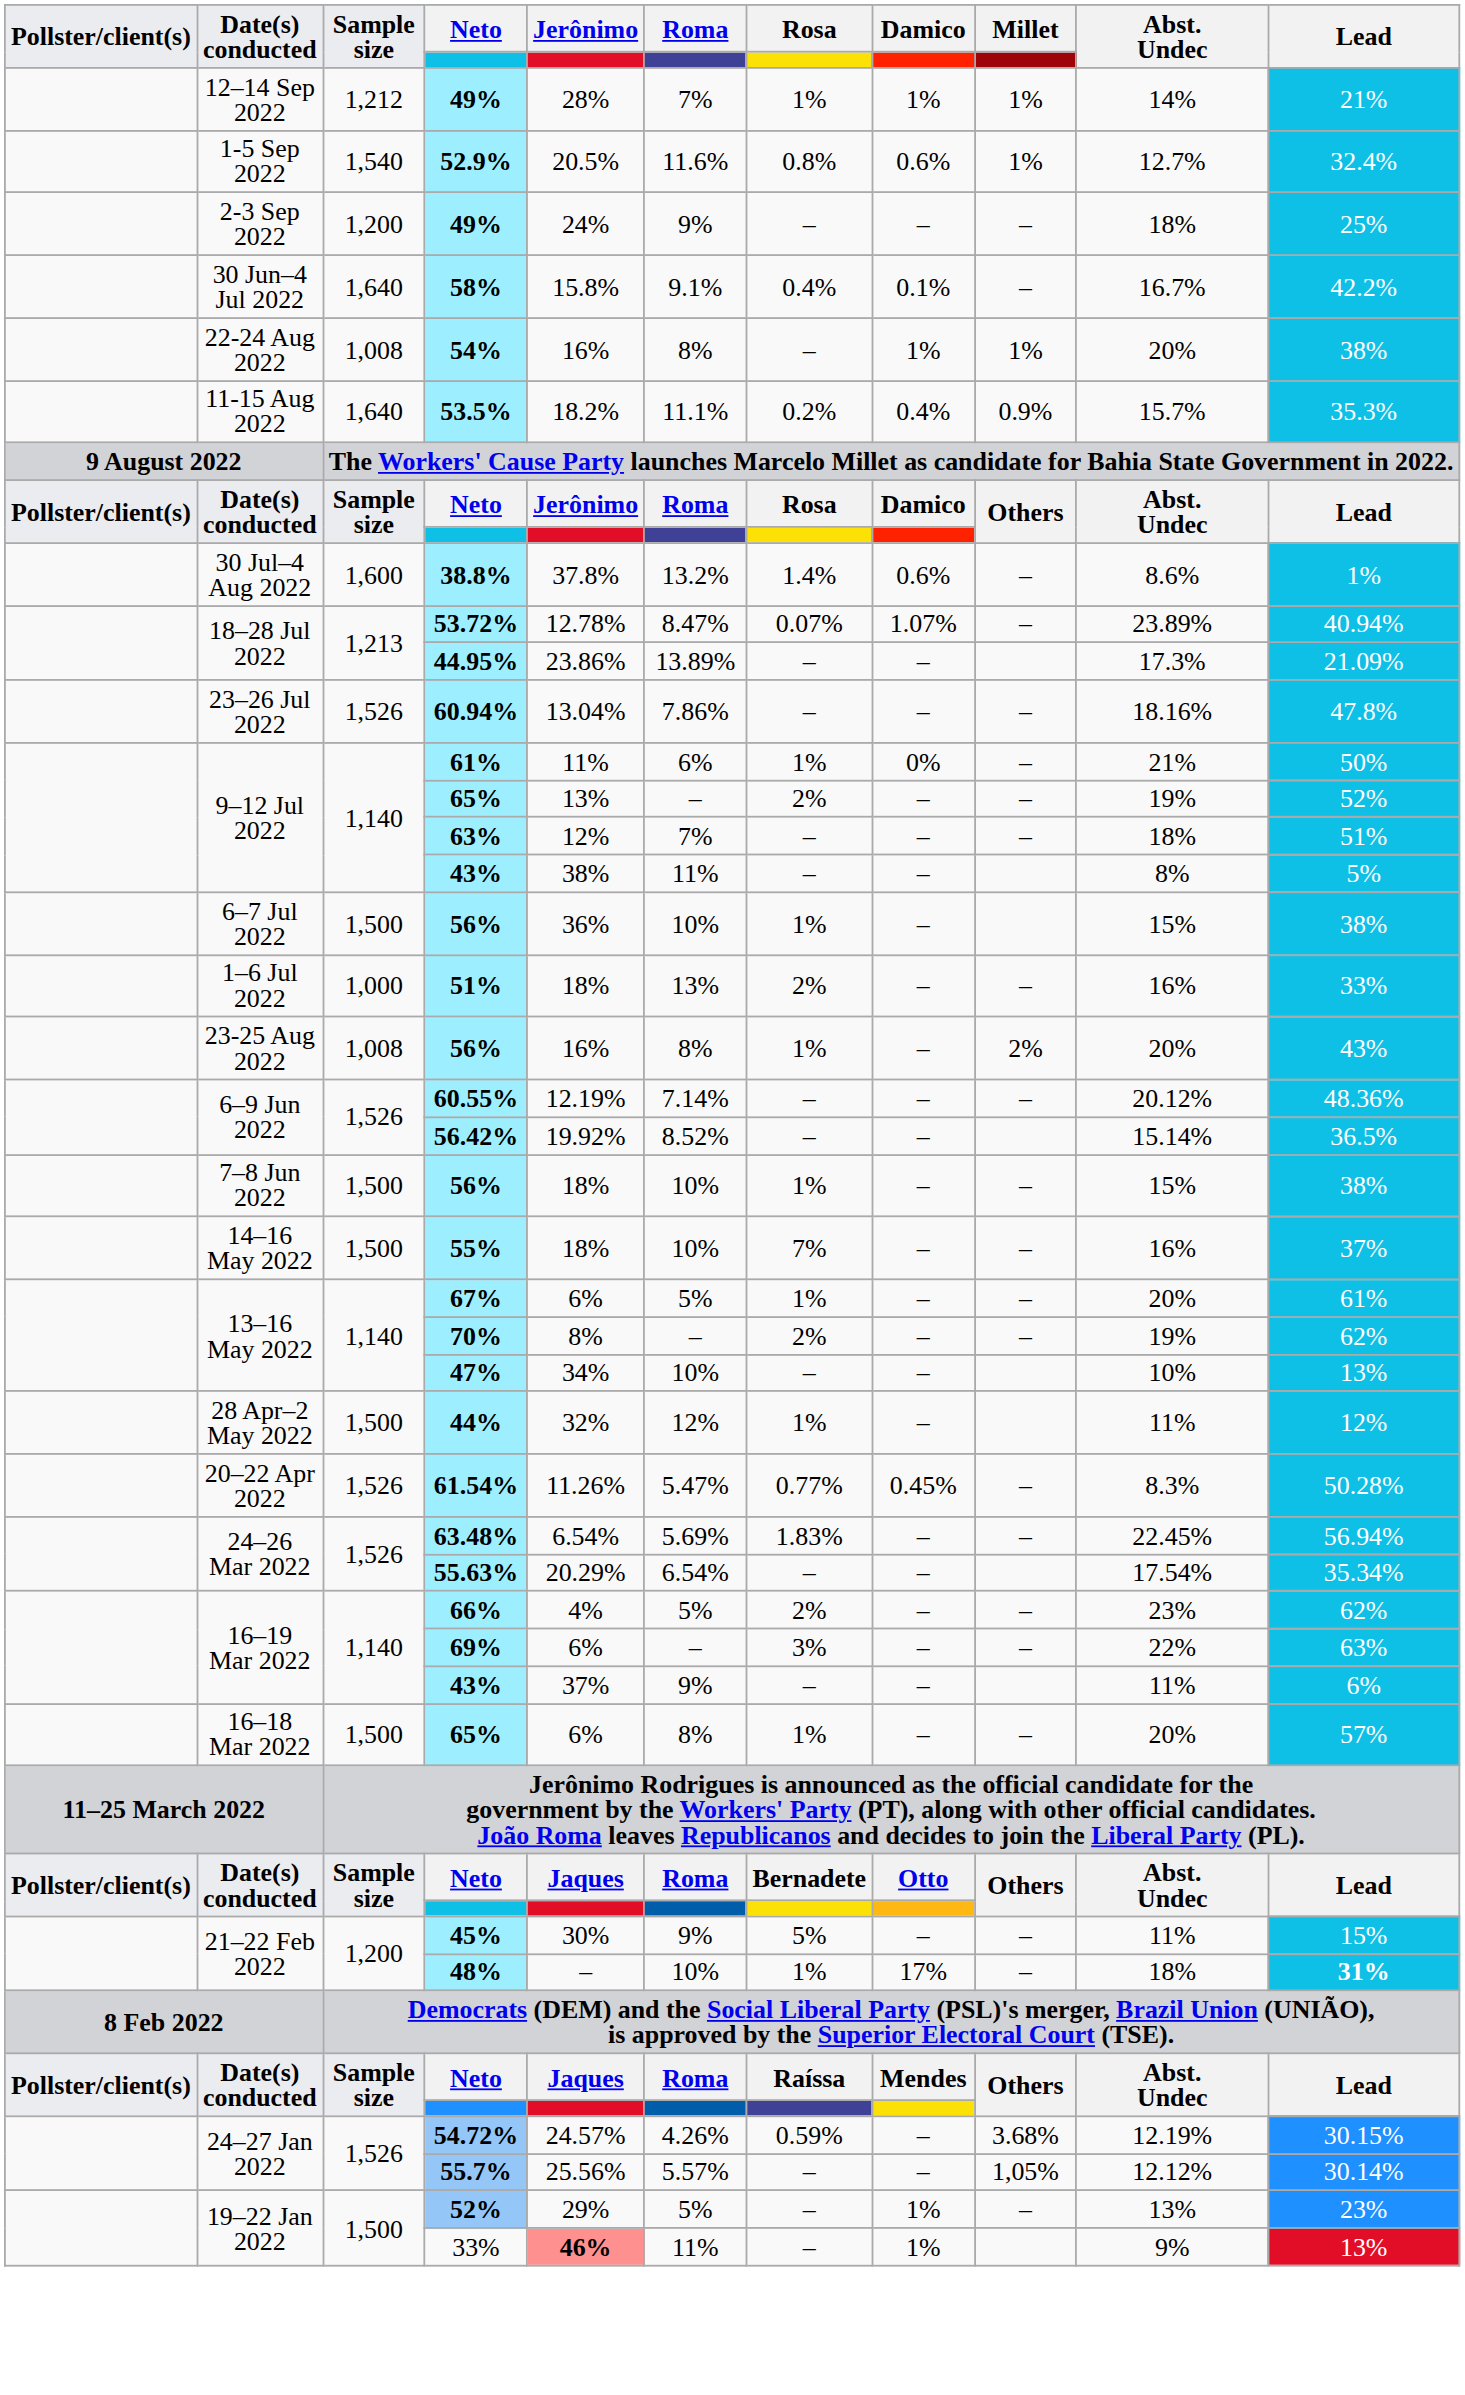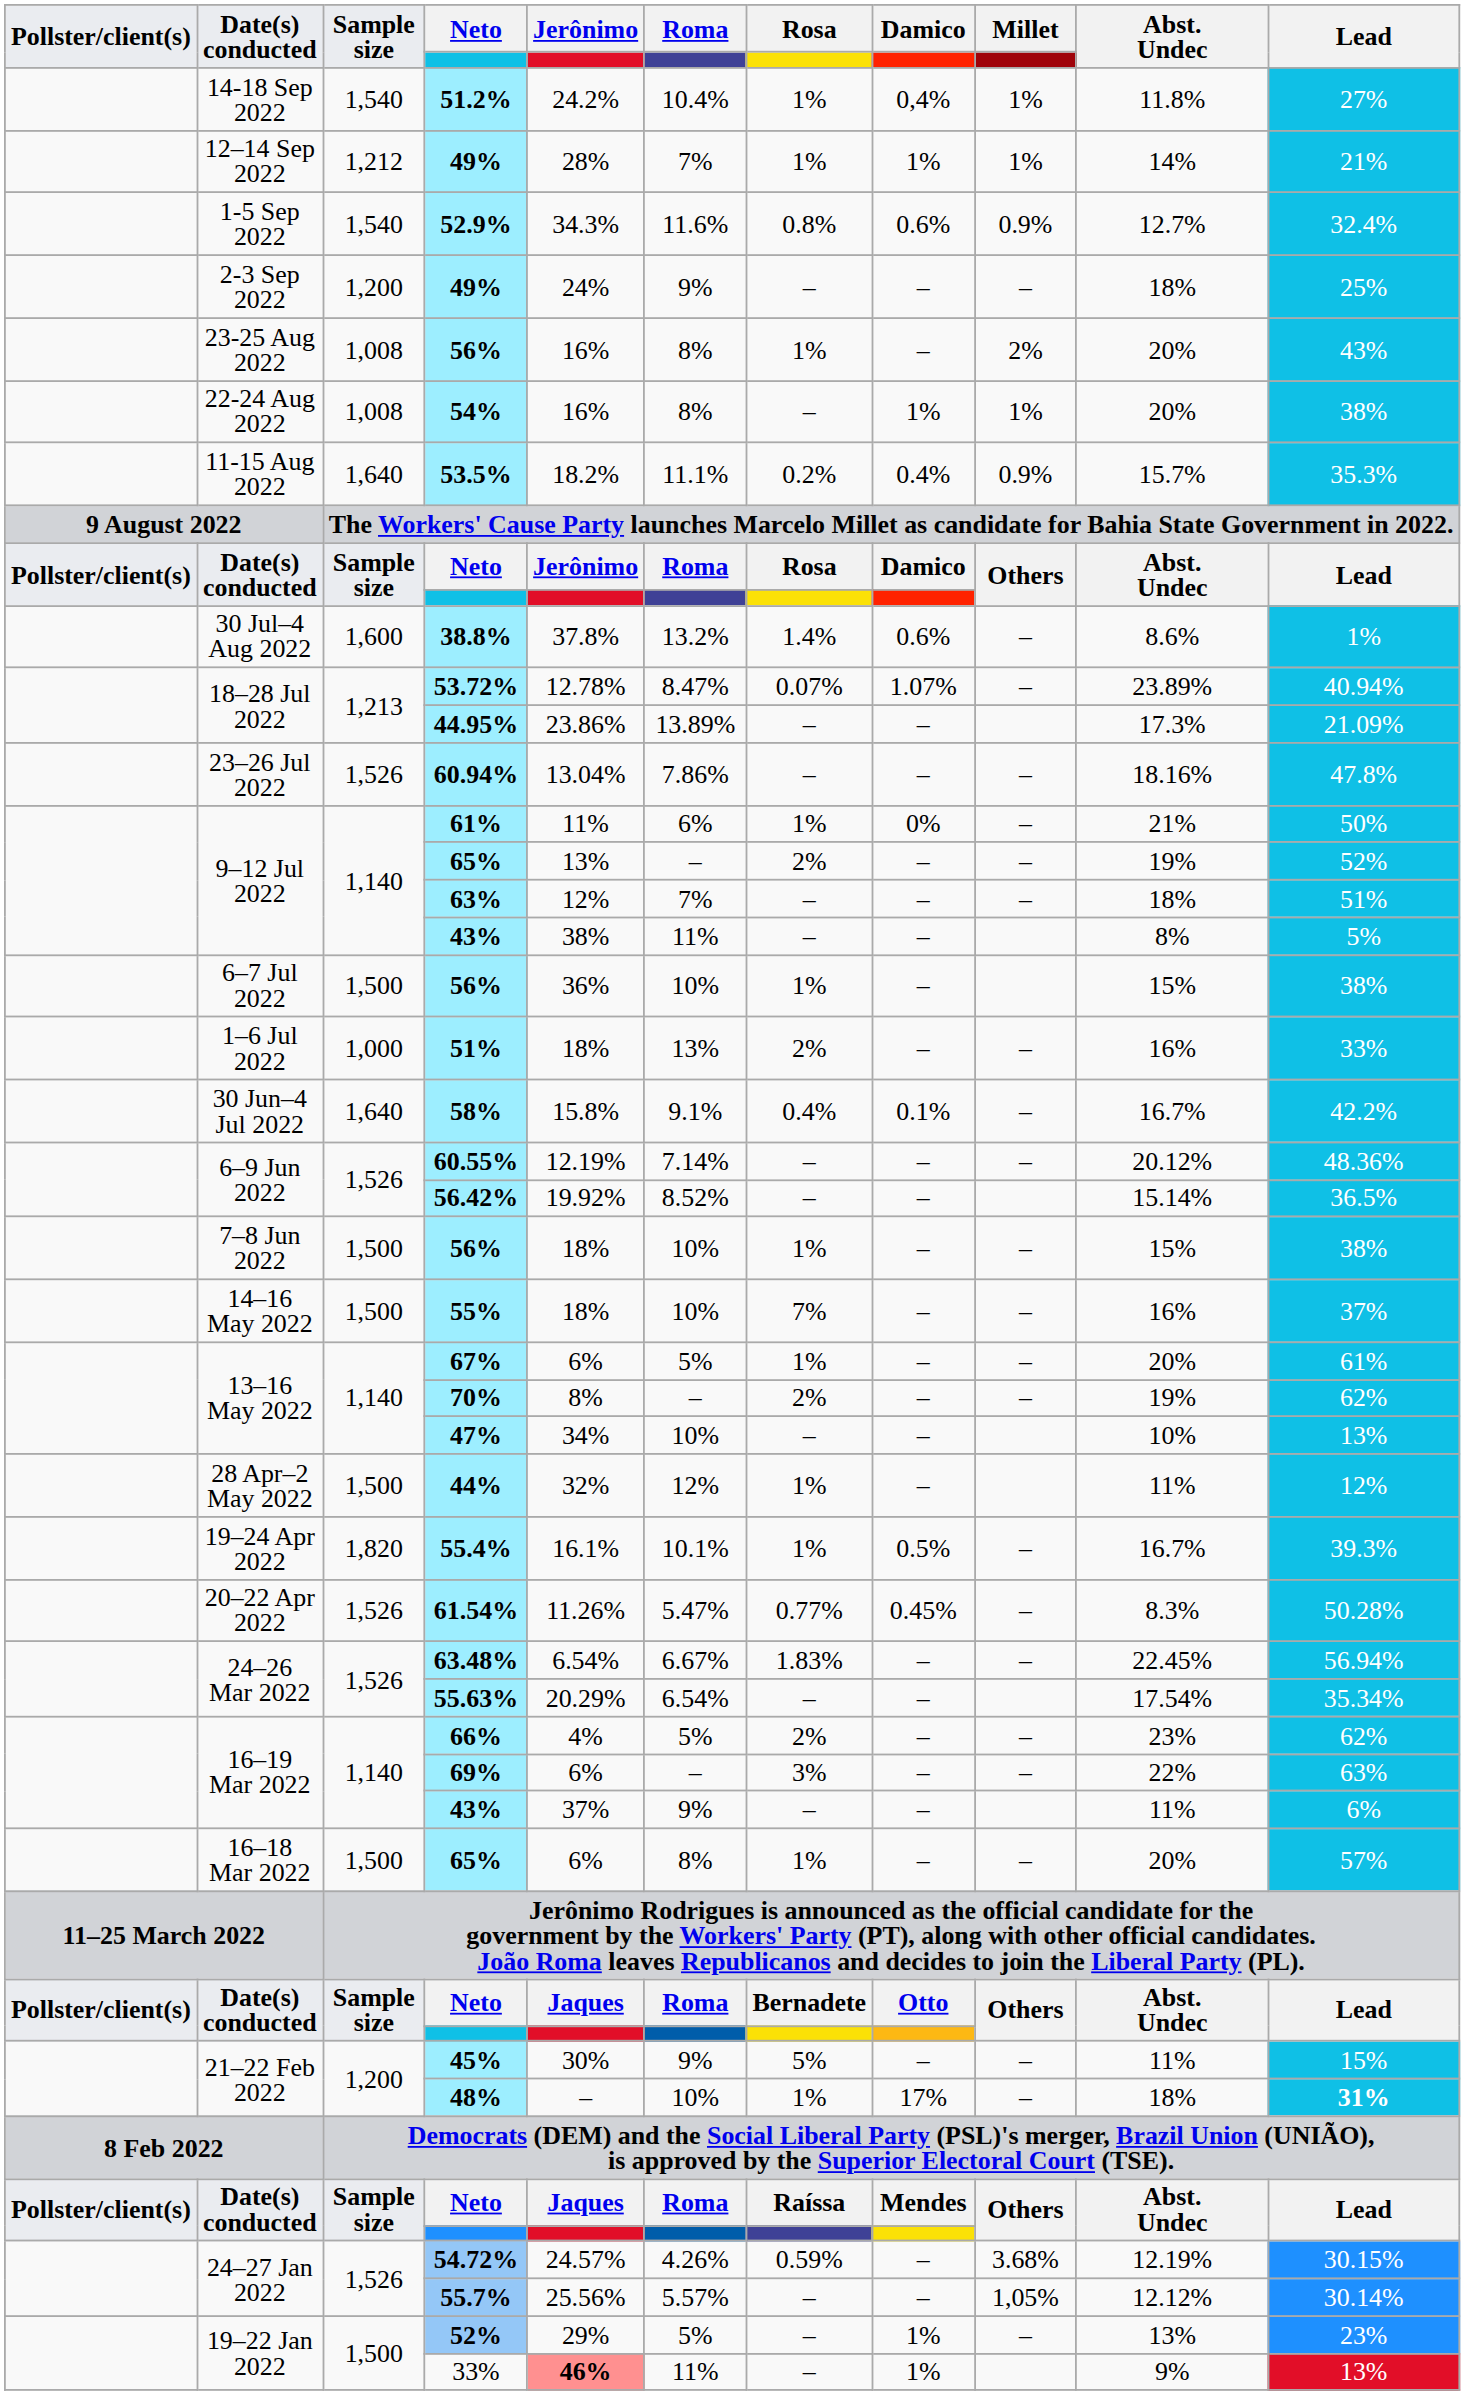+ row: 14-18 Sep 2022 | 1,540 | 51.2% | 24.2% | 10.4% | 1% | 0,4% | 1% | 11.8% | 27%
52.9% | Jerônimo: 20.5% -> 34.3%
52.9% | Millet: 1% -> 0.9%
rows swapped: 23-25 Aug 2022 / 56% <-> 58%
+ row: 19–24 Apr 2022 | 1,820 | 55.4% | 16.1% | 10.1% | 1% | 0.5% | – | 16.7% | 39.3%
63.48% | Roma: 5.69% -> 6.67%
